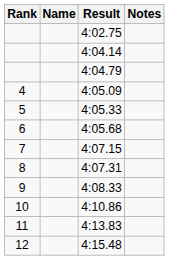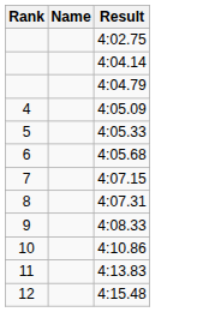- column: Notes
